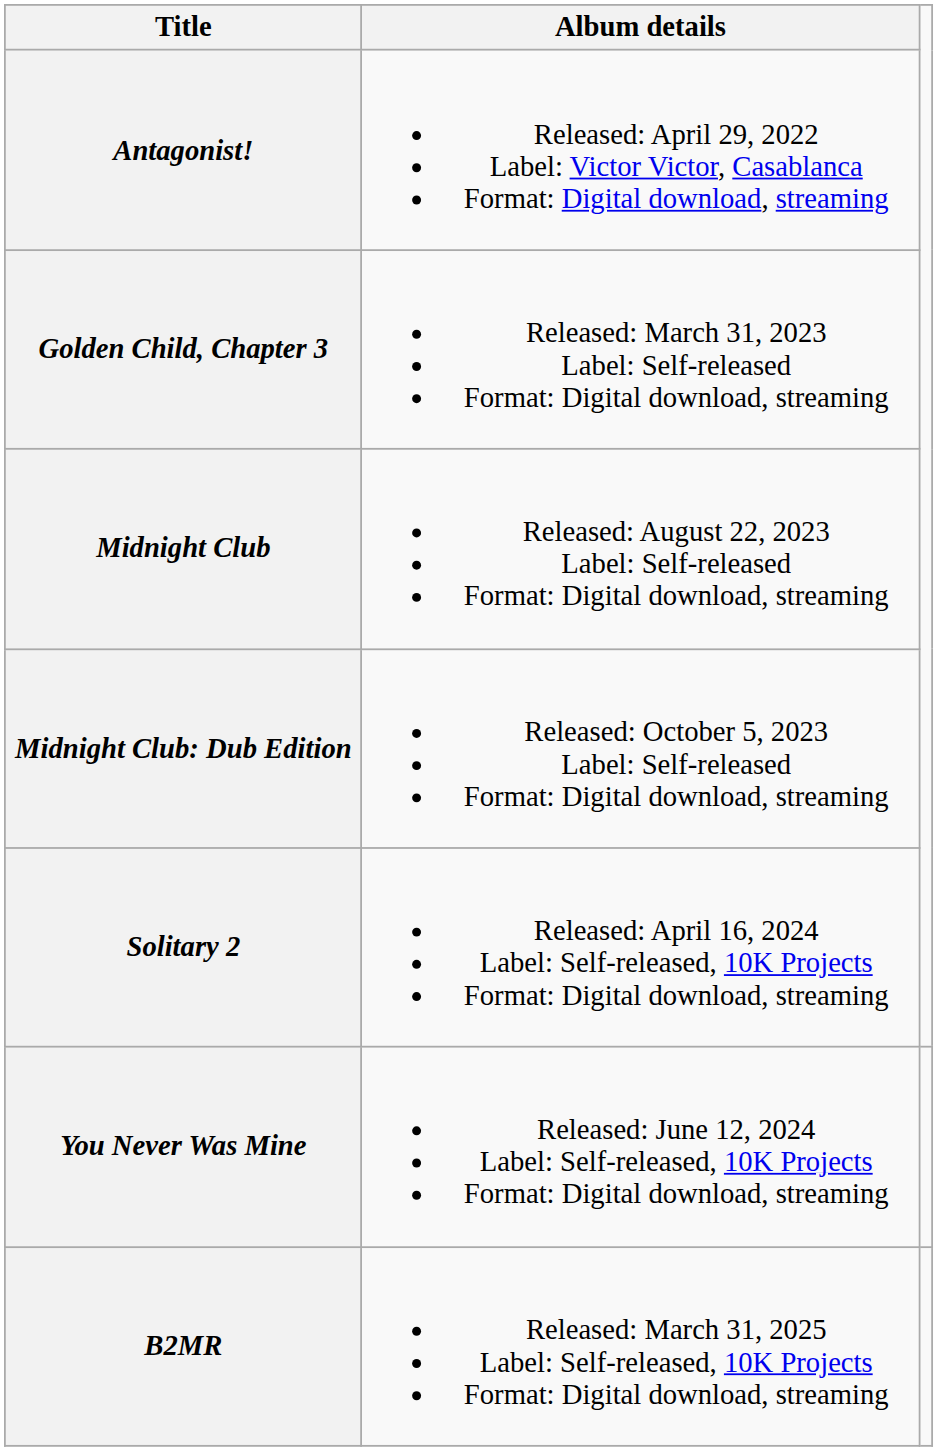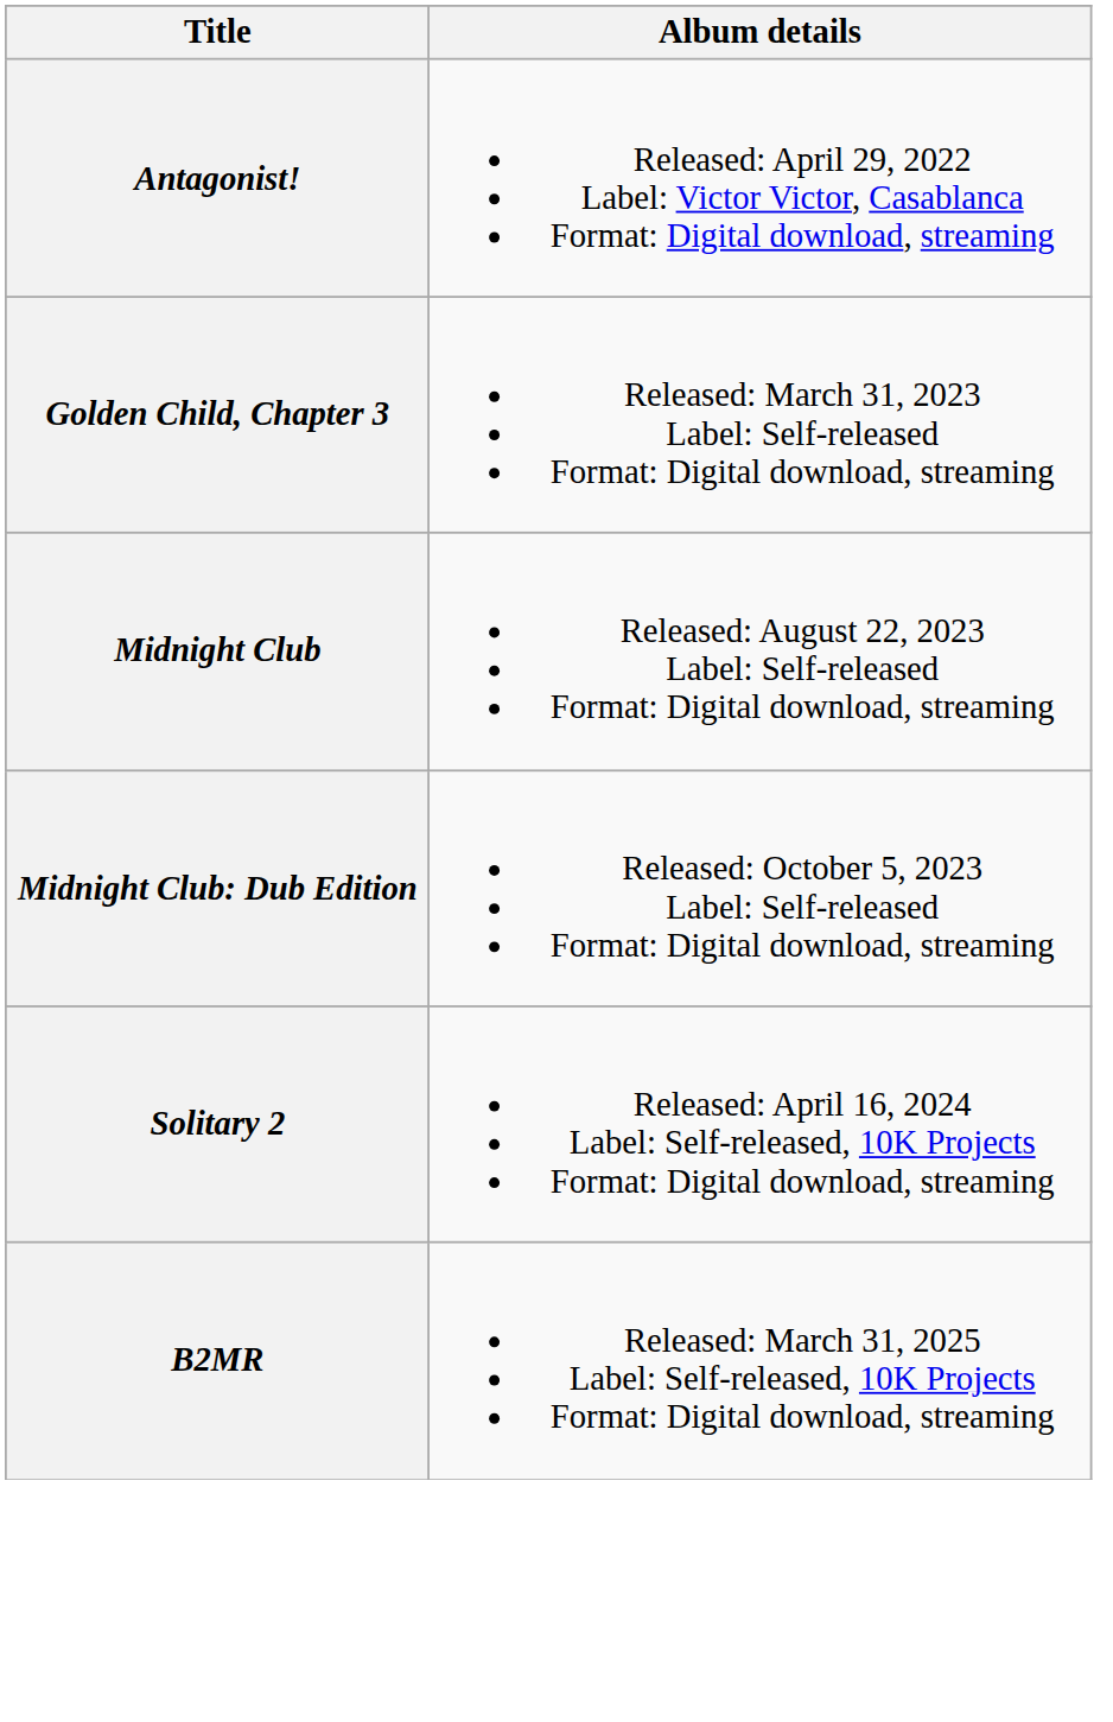- row: You Never Was Mine | Released: June 12, 2024 Label: Self-released, 10K Projects Format: Digital download, streaming
